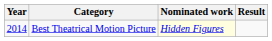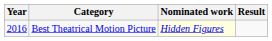Best Theatrical Motion Picture | Year: 2014 -> 2016
